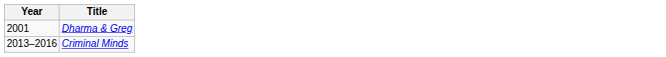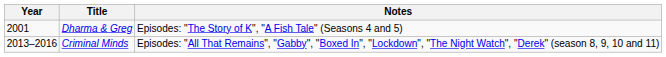+ column: Notes | Episodes: "The Story of K", "A Fish Tale" (Seasons 4 and 5) | Episodes: "All That Remains", "Gabby", "Boxed In", "Lockdown", "The Night Watch", "Derek" (season 8, 9, 10 and 11)
